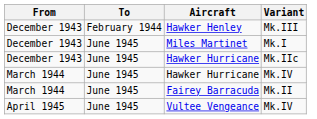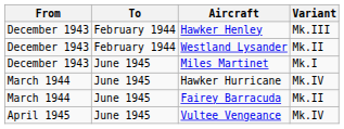+ row: December 1943 | February 1944 | Westland Lysander | Mk.II
- row: December 1943 | June 1945 | Hawker Hurricane | Mk.IIc
